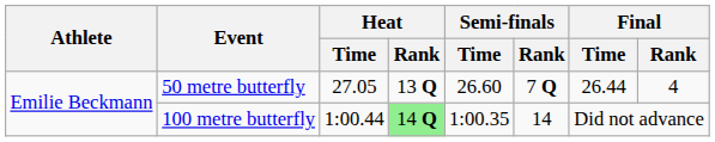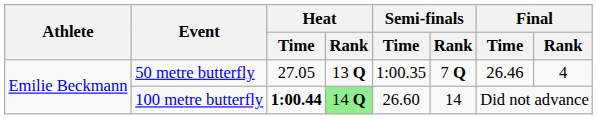50 metre butterfly | Semi-finals / Time: 26.60 -> 1:00.35
50 metre butterfly | Final / Time: 26.44 -> 26.46
100 metre butterfly | Heat / Time: normal -> bold
100 metre butterfly | Semi-finals / Time: 1:00.35 -> 26.60
